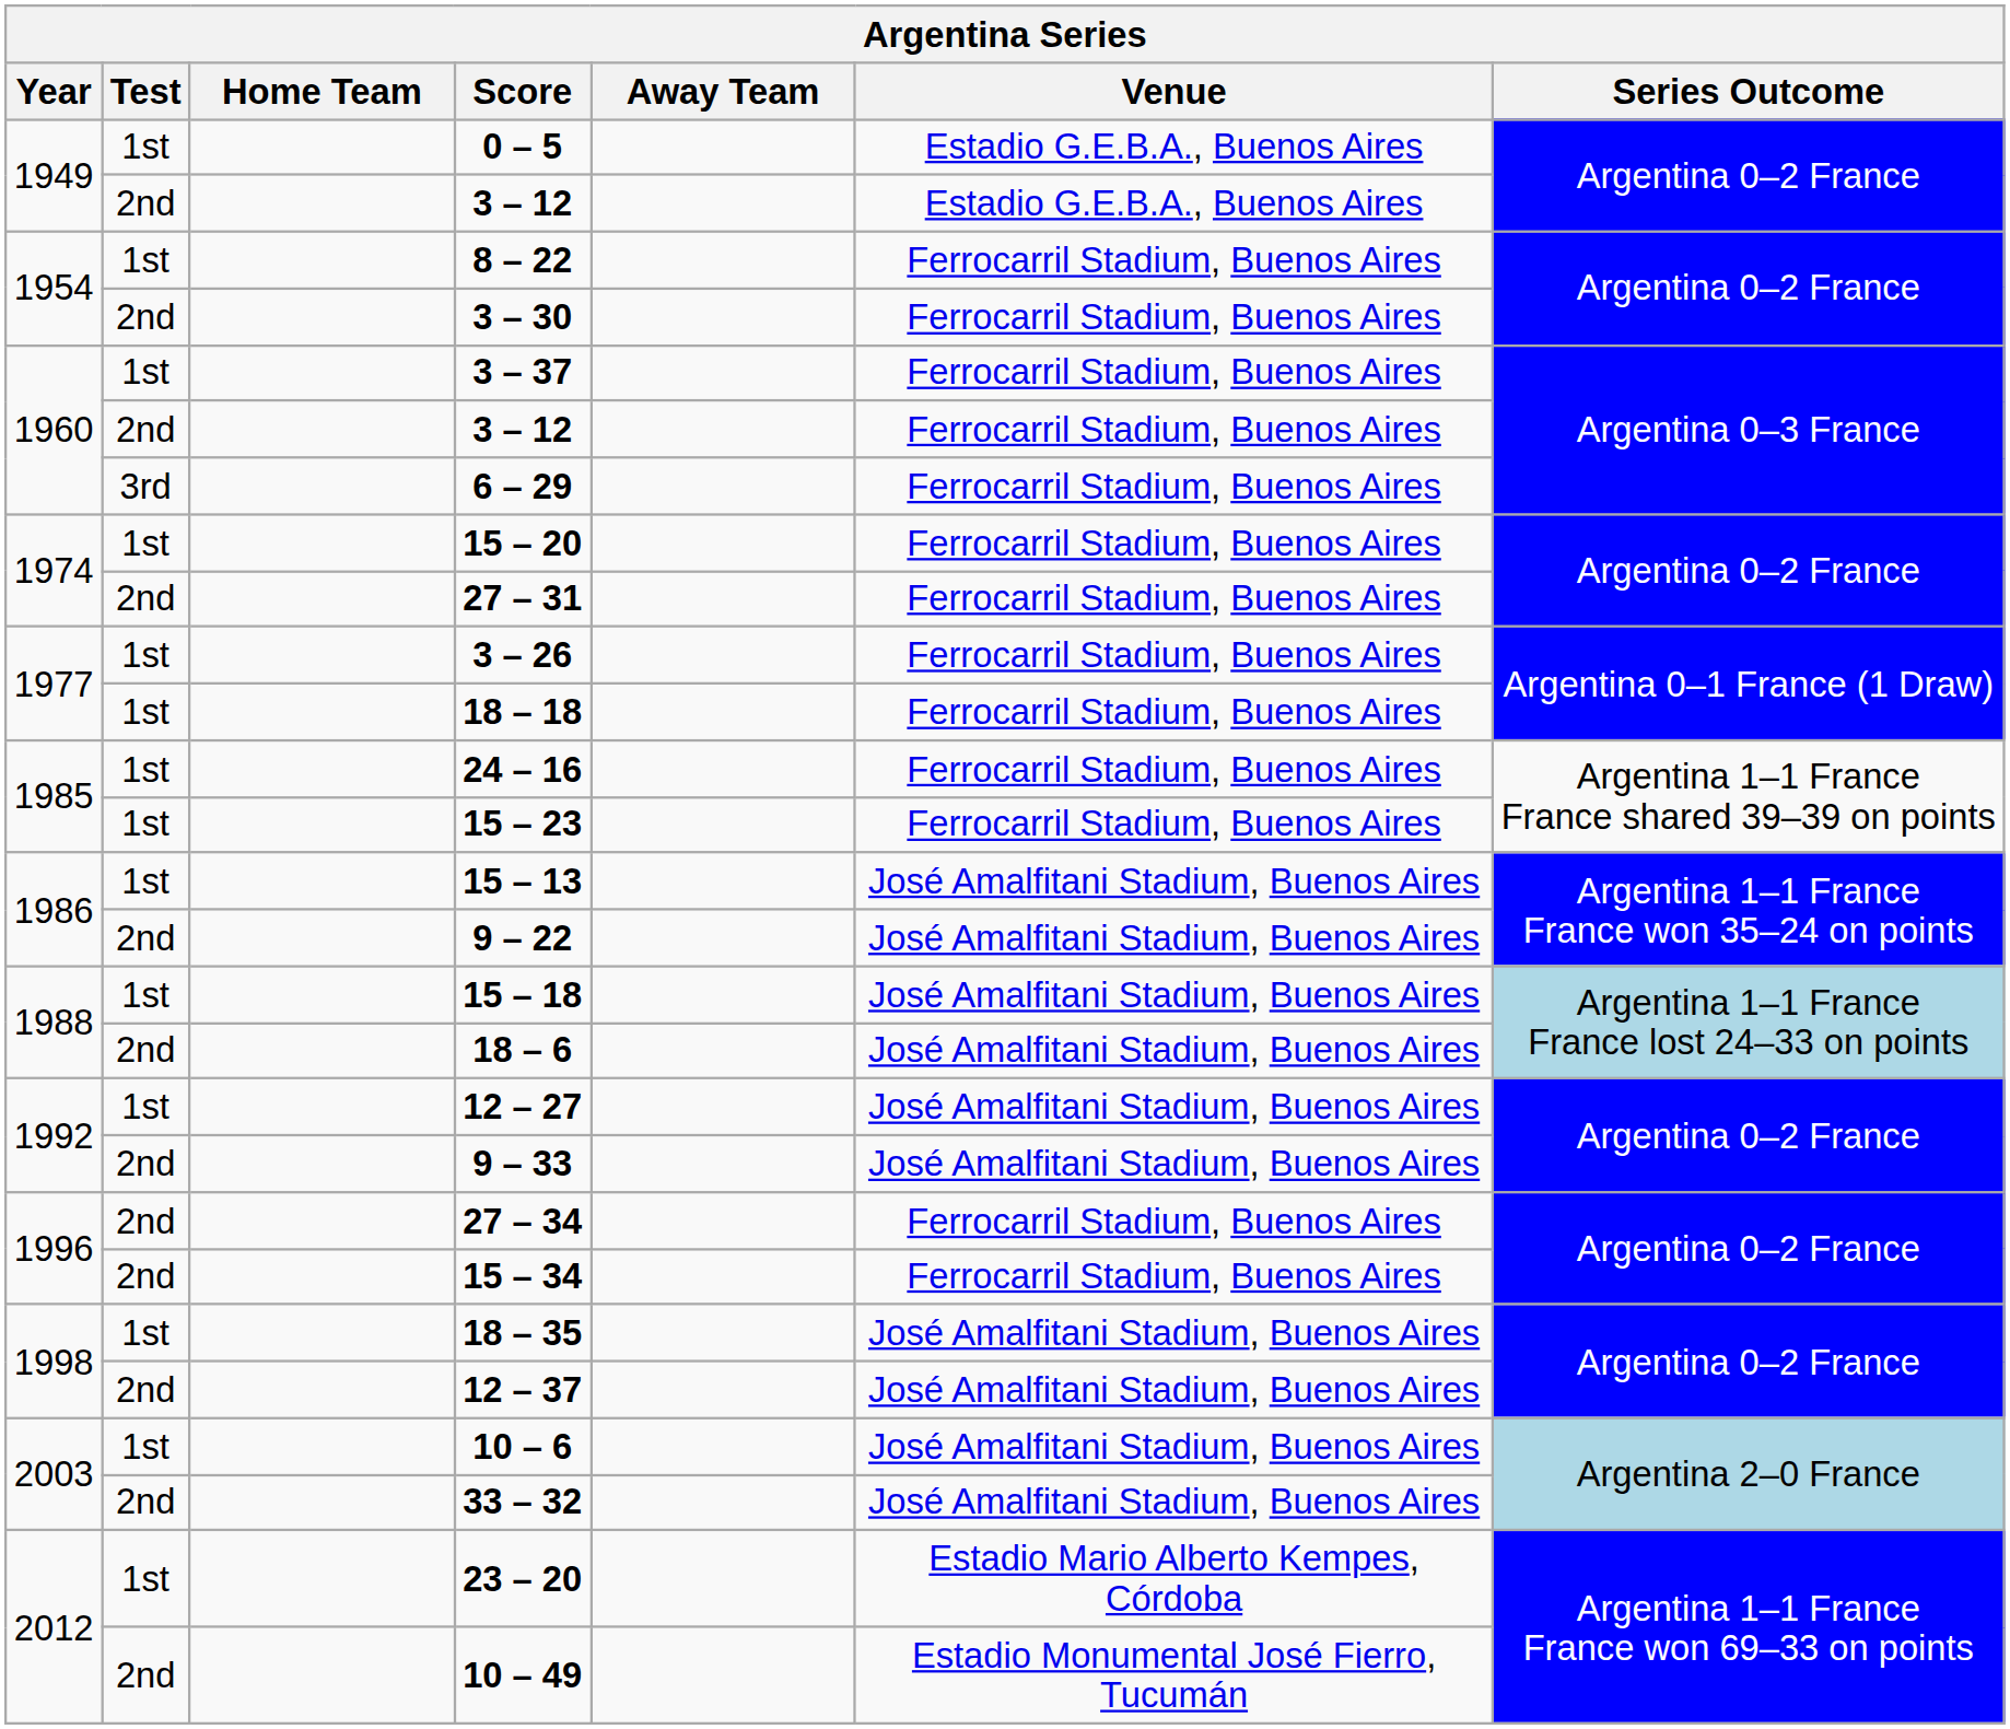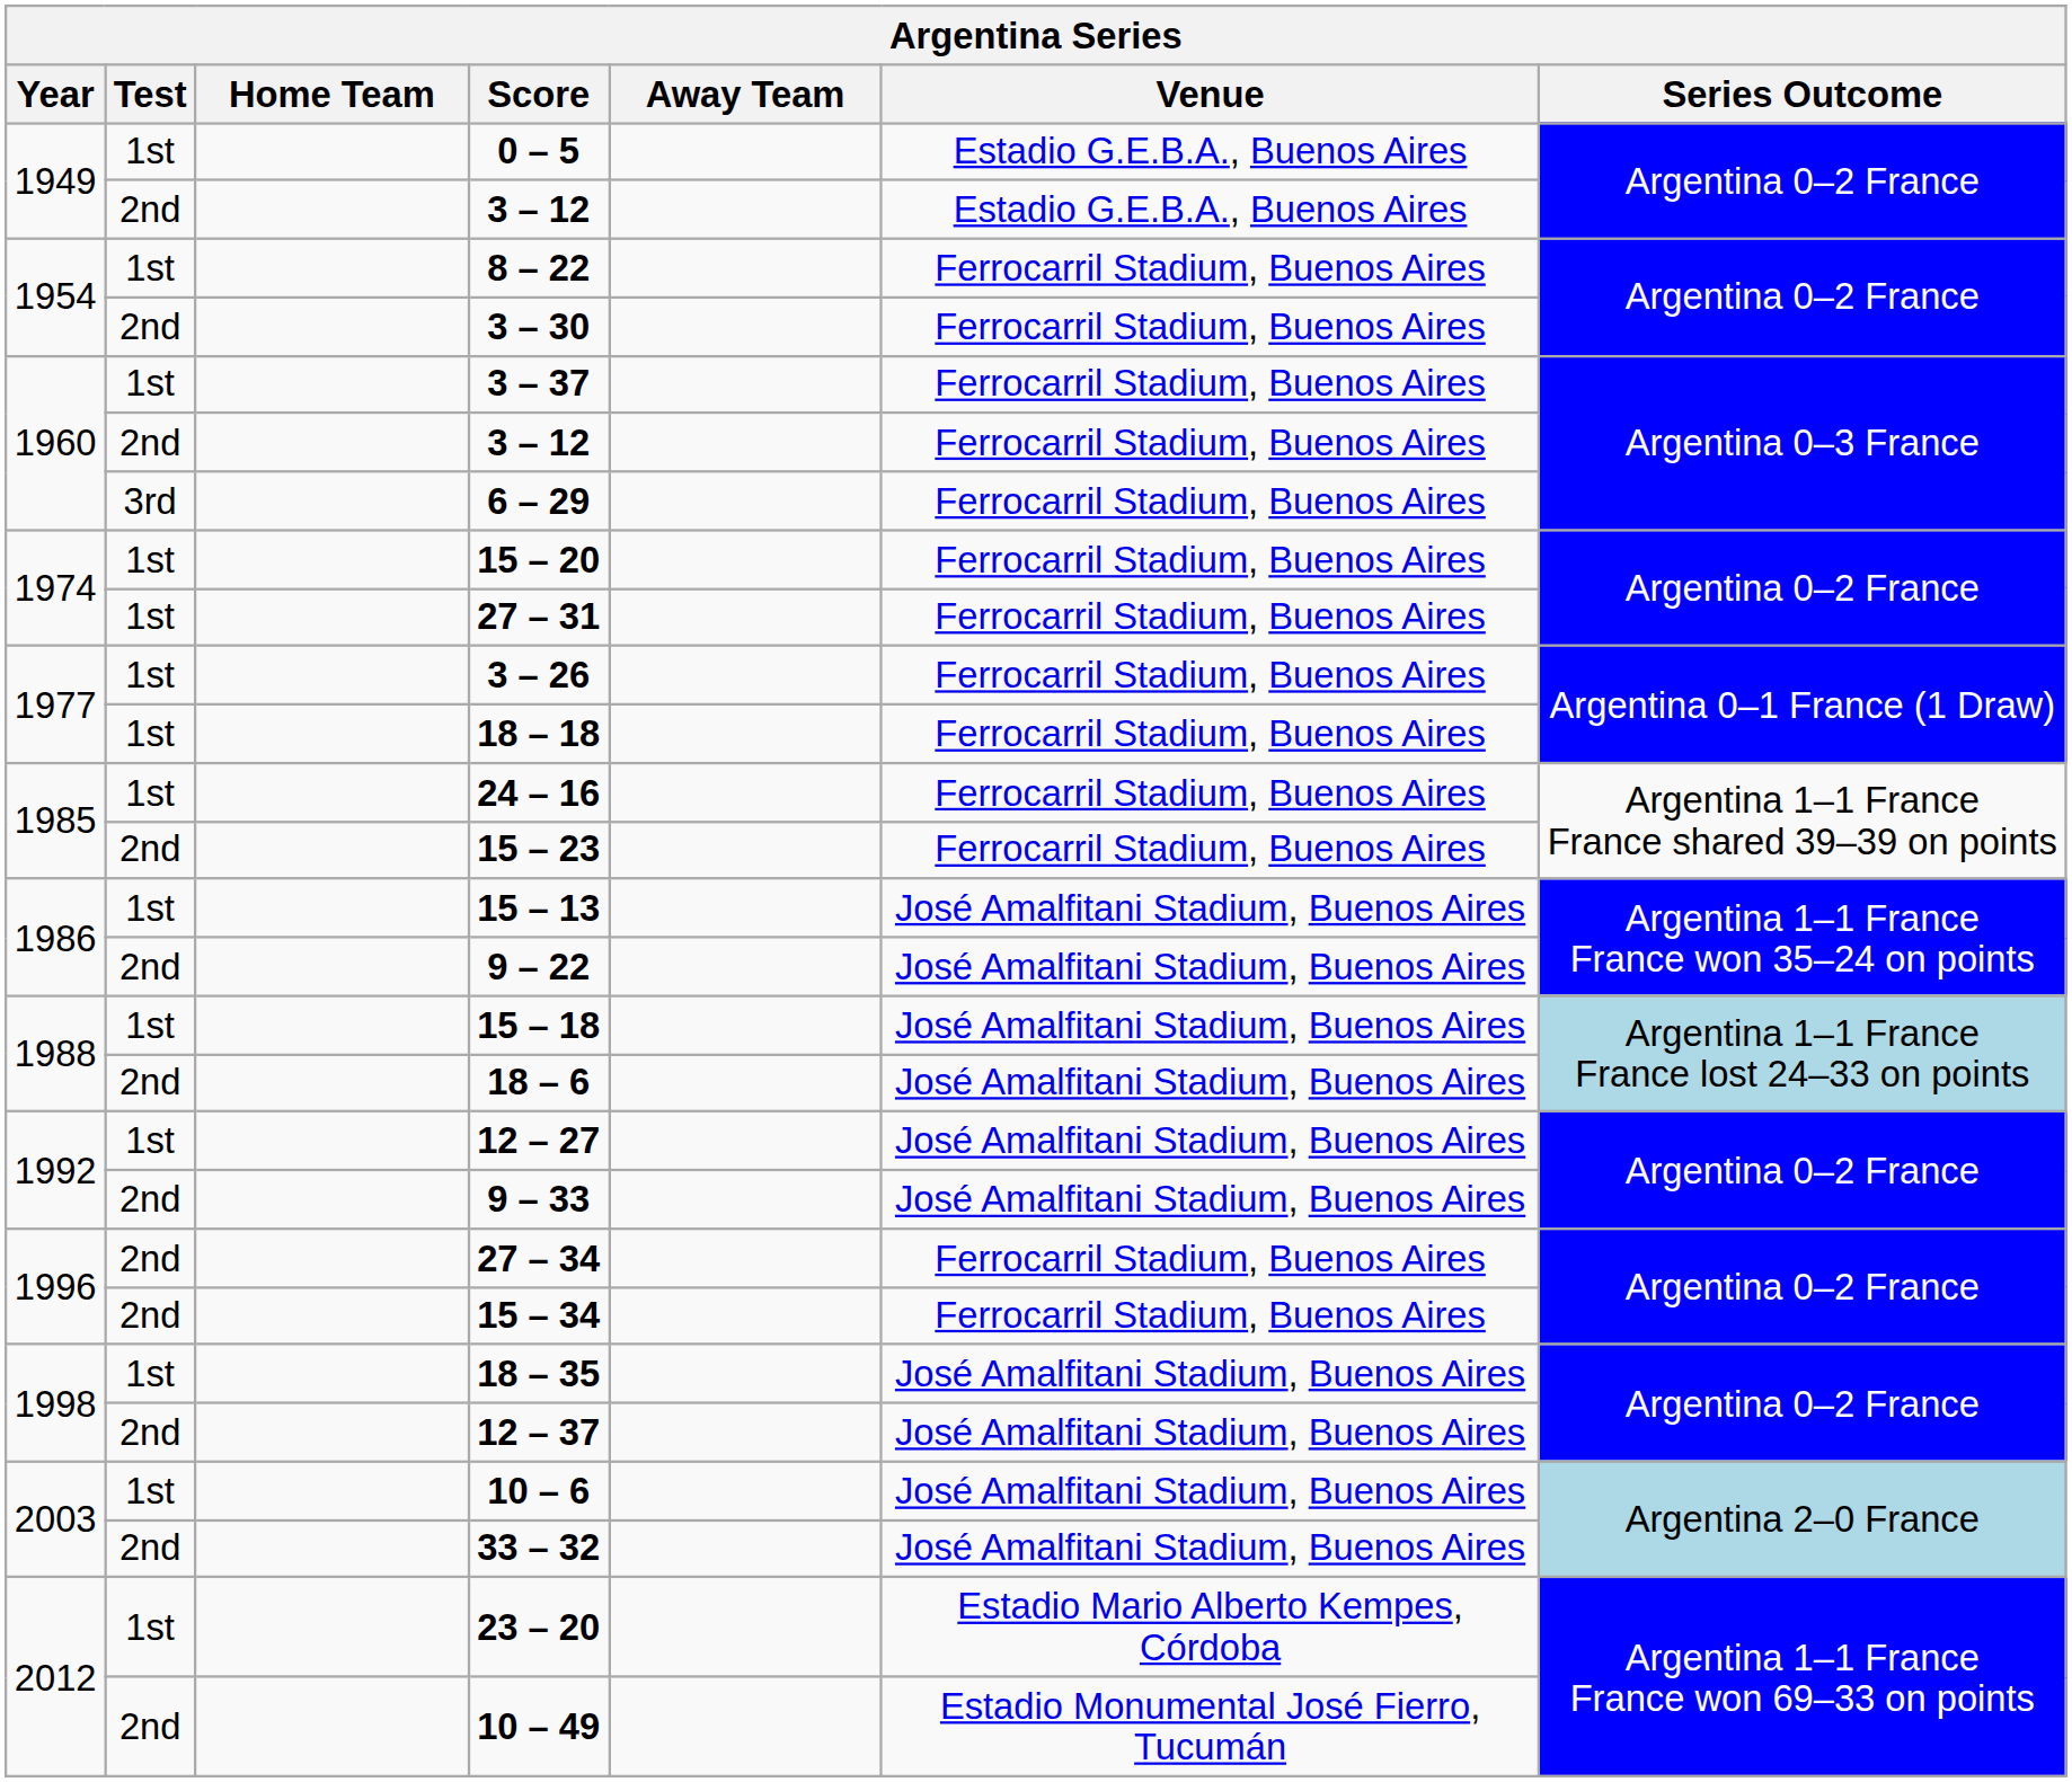27 – 31 | Test: 2nd -> 1st
15 – 23 | Test: 1st -> 2nd
